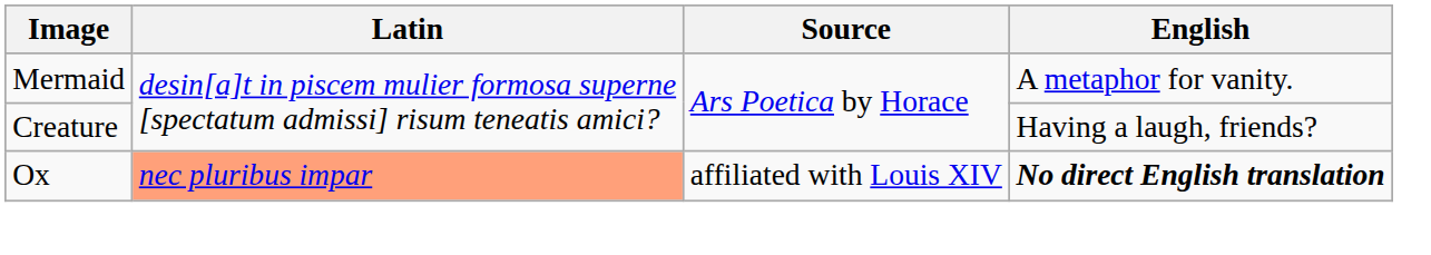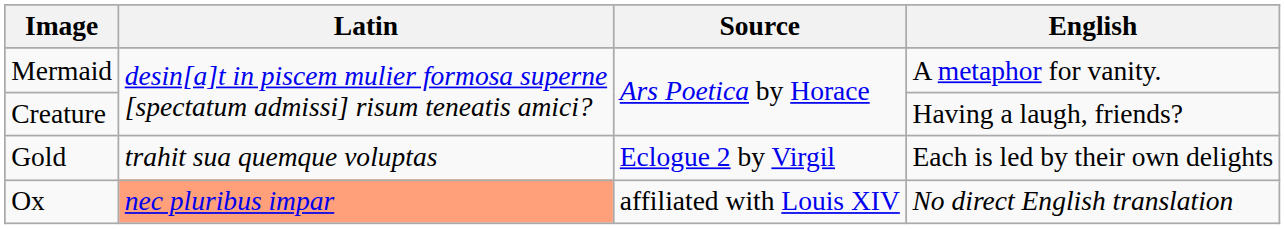+ row: Gold | trahit sua quemque voluptas | Eclogue 2 by Virgil | Each is led by their own delights
Ox | English: bold -> normal
